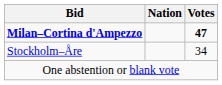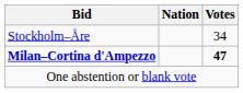rows swapped: Milan–Cortina d'Ampezzo <-> Stockholm–Åre
